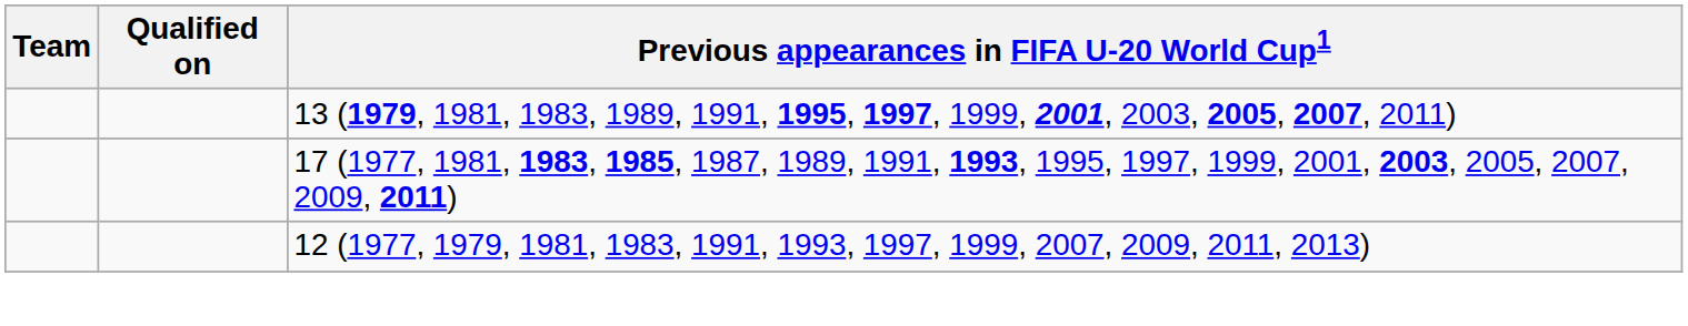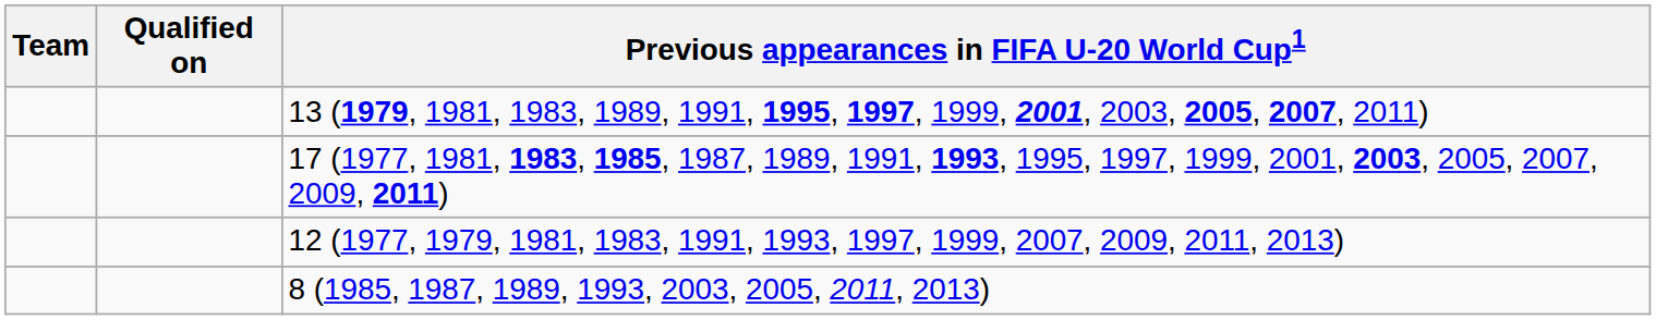+ row: 8 (1985, 1987, 1989, 1993, 2003, 2005, 2011, 2013)
